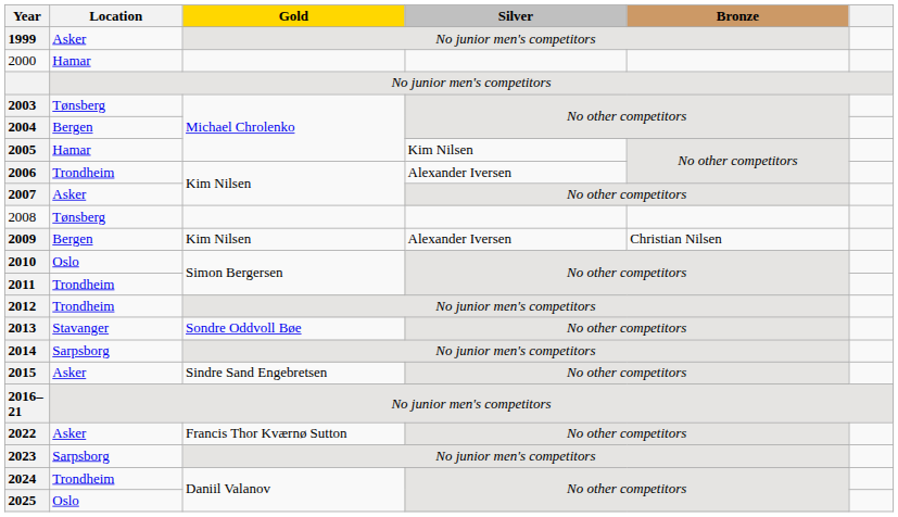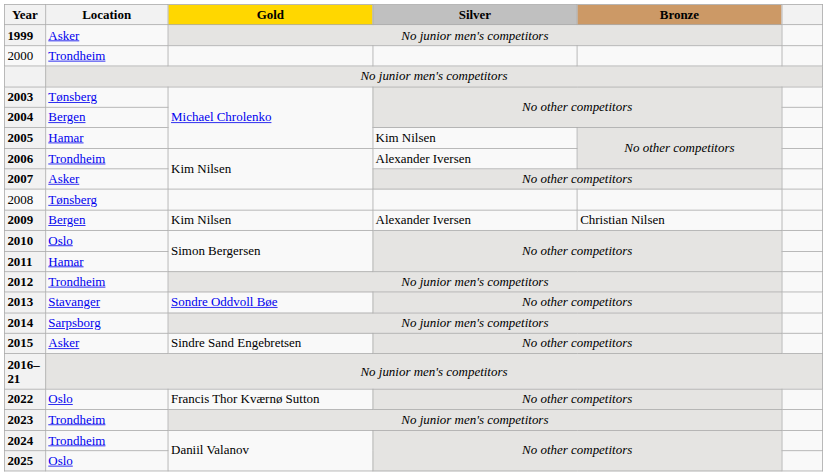2000 | Location: Hamar -> Trondheim
2011 | Location: Trondheim -> Hamar
2022 | Location: Asker -> Oslo
2023 | Location: Sarpsborg -> Trondheim
